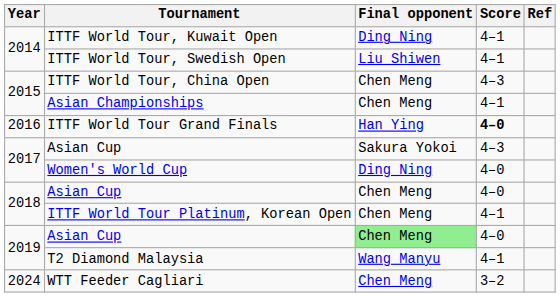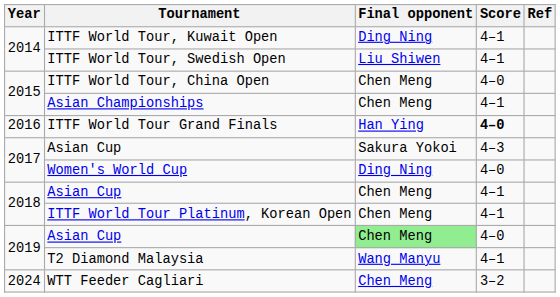ITTF World Tour, China Open | Score: 4–3 -> 4–0
2018 / Asian Cup | Score: 4–0 -> 4–1
